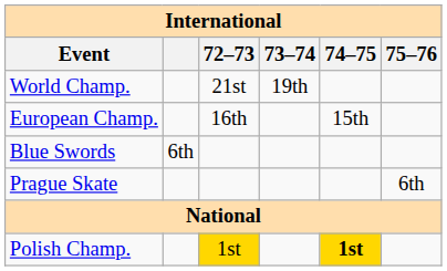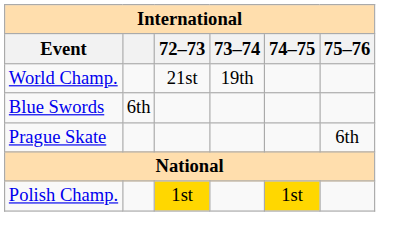- row: European Champ. | 16th | 15th
Polish Champ. | 74–75: bold -> normal
